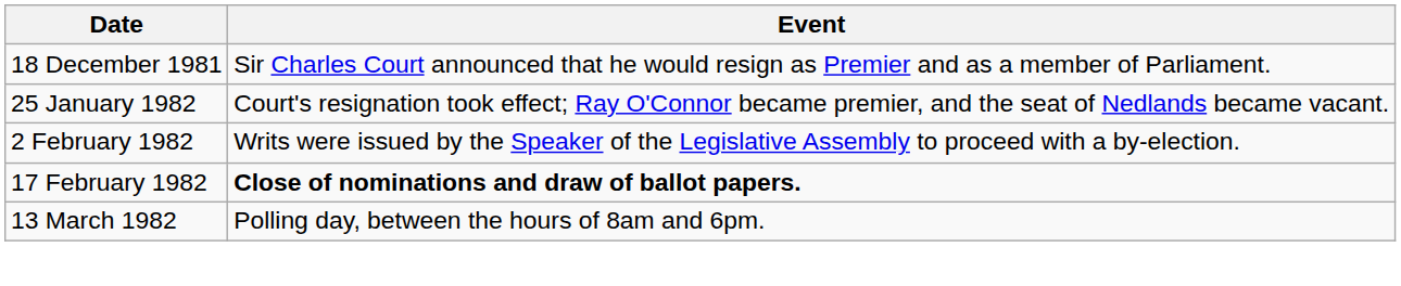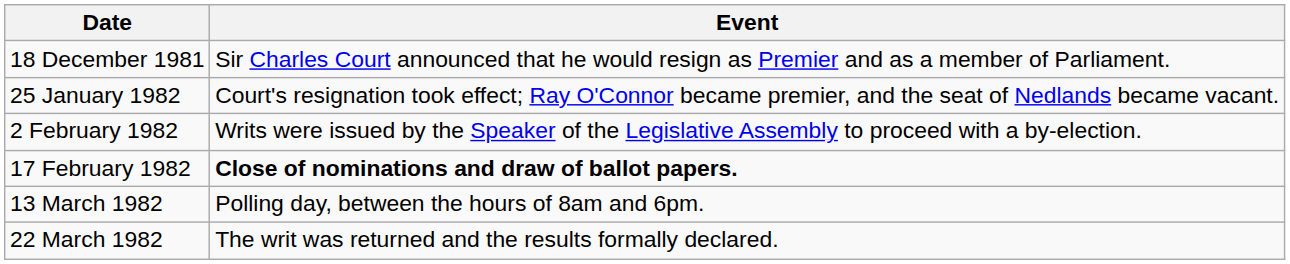+ row: 22 March 1982 | The writ was returned and the results formally declared.
